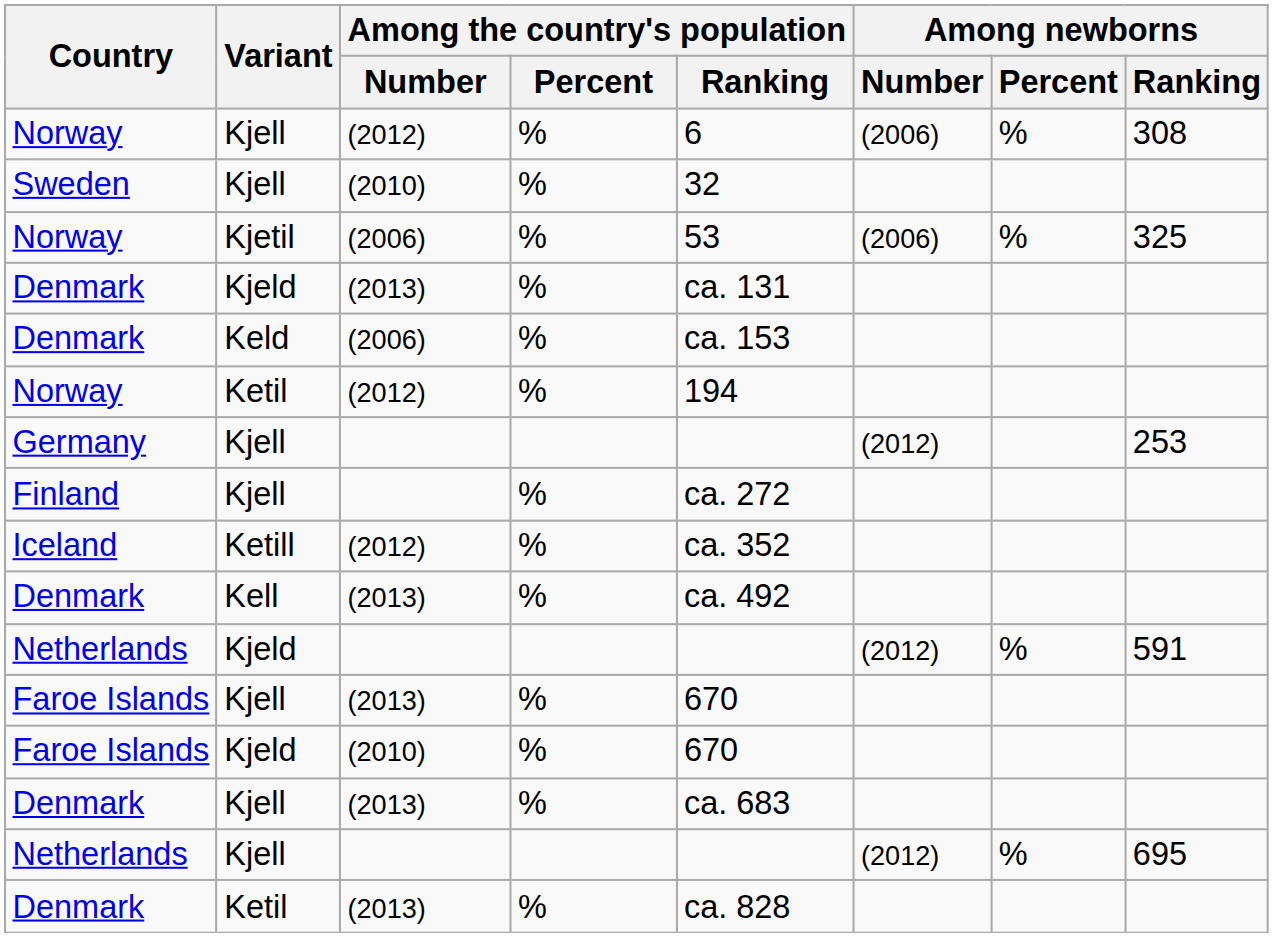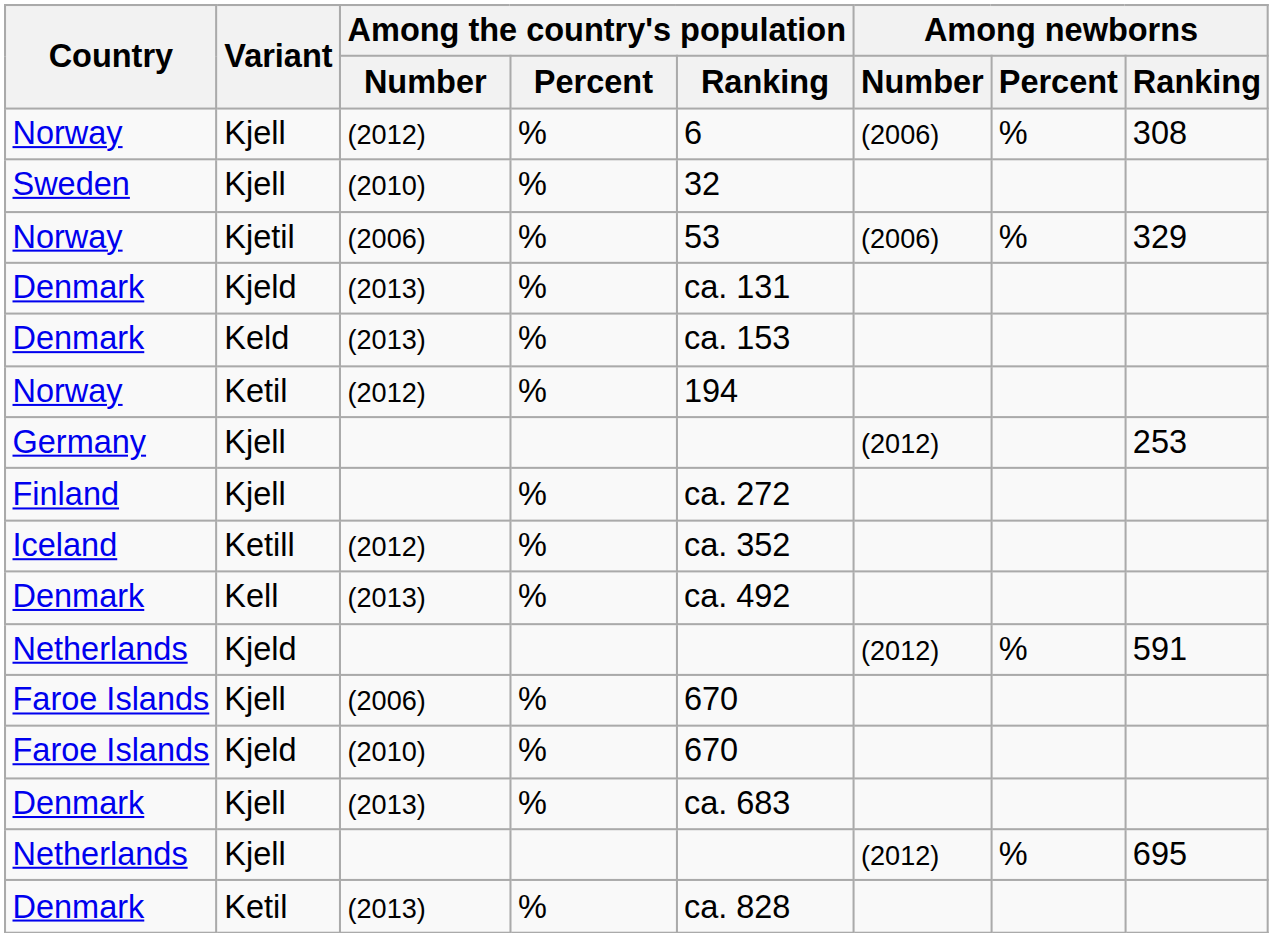Norway / Kjetil | Among newborns / Ranking: 325 -> 329
Denmark / Keld | Among the country's population / Number: (2006) -> (2013)
Faroe Islands / Kjell | Among the country's population / Number: (2013) -> (2006)
